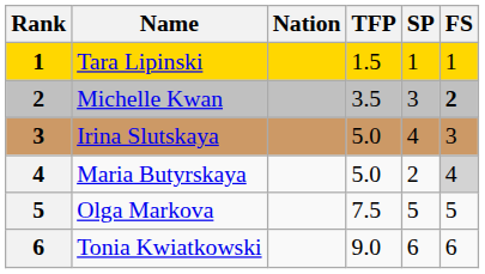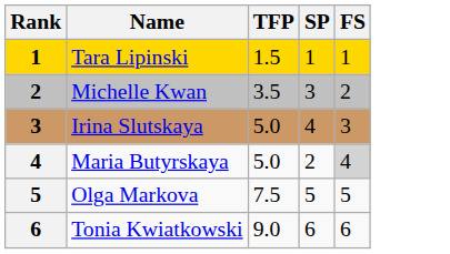- column: Nation
Michelle Kwan | FS: bold -> normal
